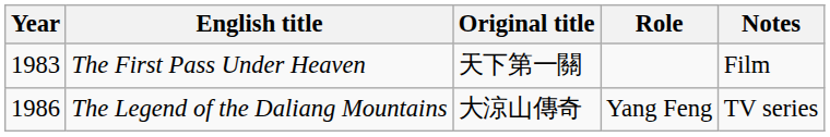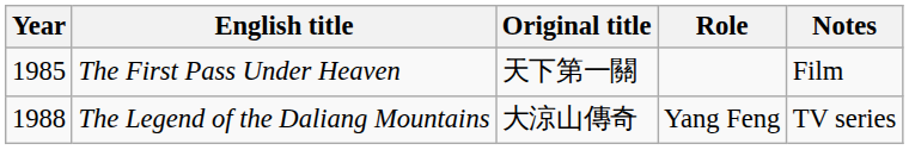The First Pass Under Heaven | Year: 1983 -> 1985
The Legend of the Daliang Mountains | Year: 1986 -> 1988
